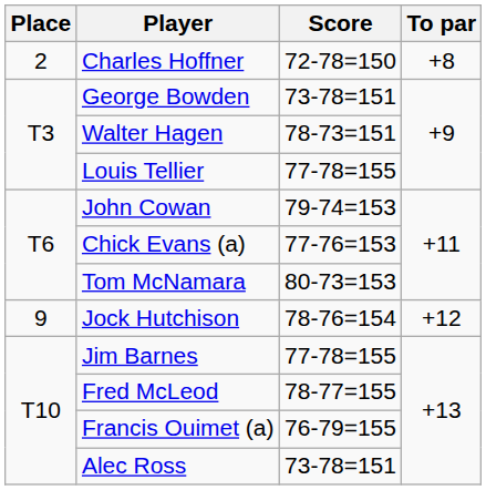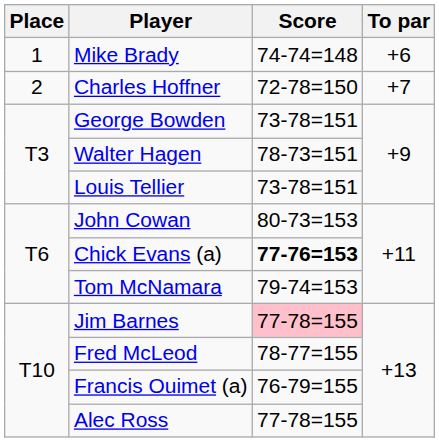+ row: 1 | Mike Brady | 74-74=148 | +6
Charles Hoffner | To par: +8 -> +7
Louis Tellier | Score: 77-78=155 -> 73-78=151
John Cowan | Score: 79-74=153 -> 80-73=153
Chick Evans (a) | Score: normal -> bold
Tom McNamara | Score: 80-73=153 -> 79-74=153
- row: 9 | Jock Hutchison | 78-76=154 | +12
Jim Barnes | Score: no background -> pink background
Alec Ross | Score: 73-78=151 -> 77-78=155
